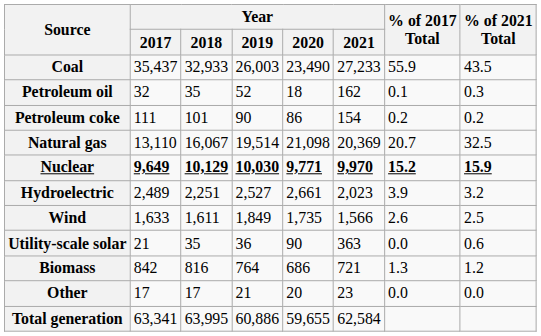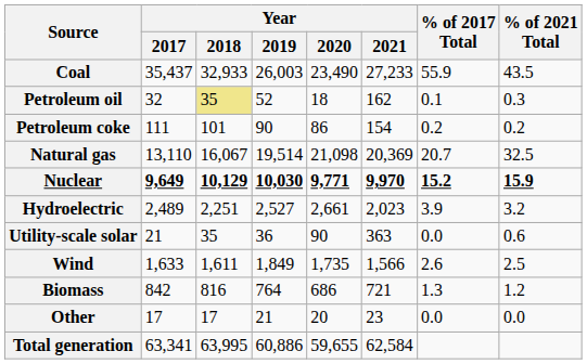Petroleum oil | Year / 2018: no background -> khaki background
rows swapped: Wind <-> Utility-scale solar
